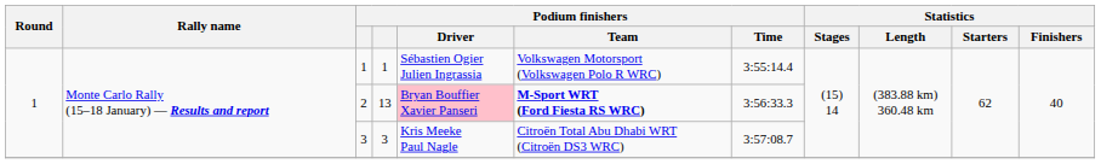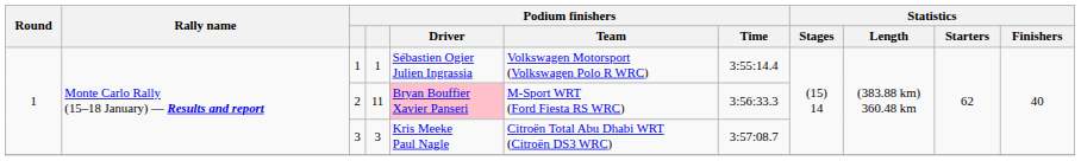2 | column 4: 13 -> 11
2 | Podium finishers / Team: bold -> normal
